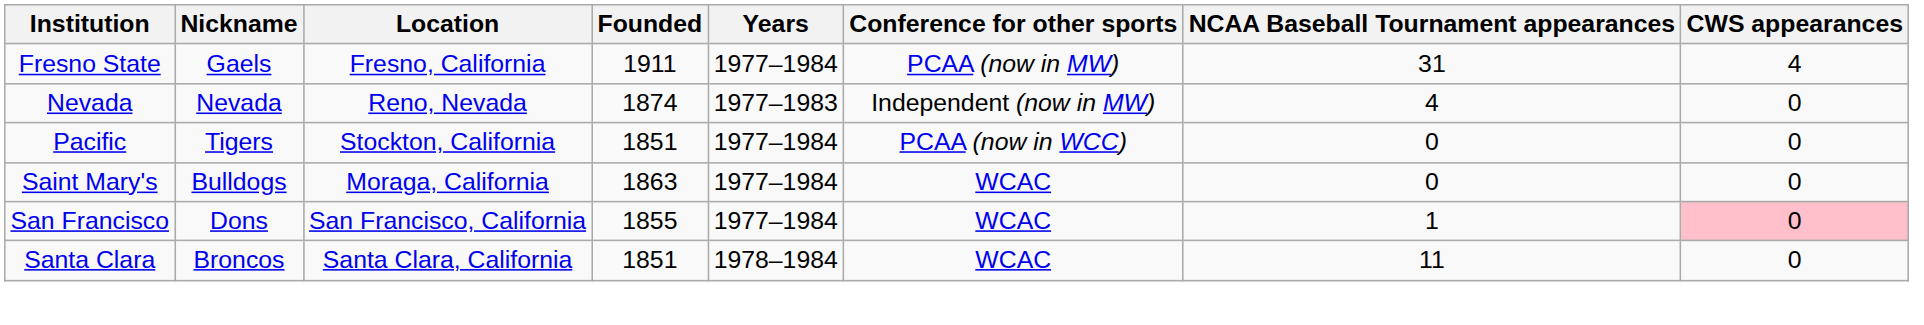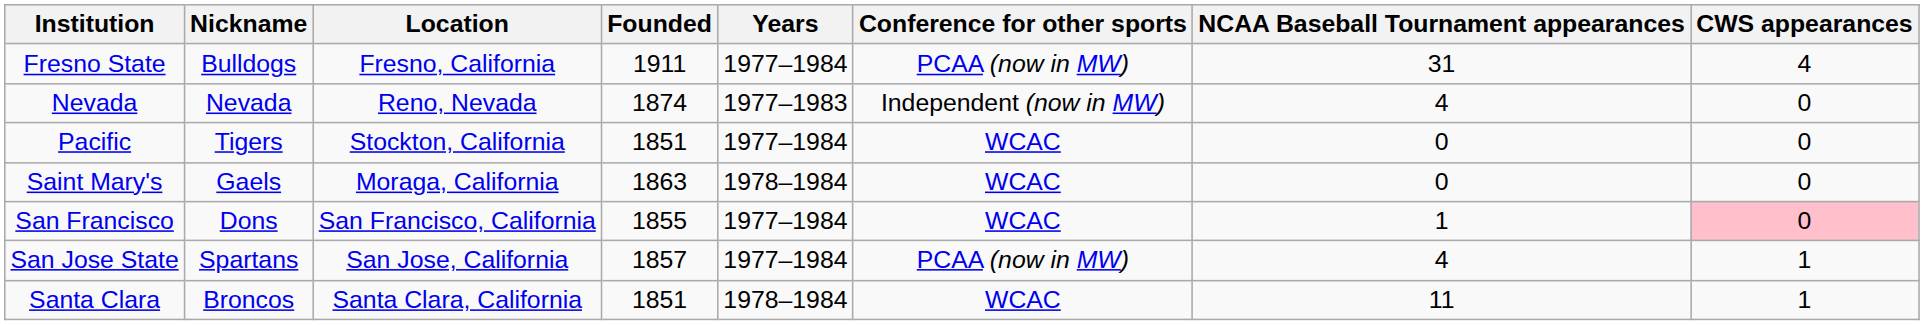Fresno State | Nickname: Gaels -> Bulldogs
Pacific | Conference for other sports: PCAA (now in WCC) -> WCAC
Saint Mary's | Nickname: Bulldogs -> Gaels
Saint Mary's | Years: 1977–1984 -> 1978–1984
+ row: San Jose State | Spartans | San Jose, California | 1857 | 1977–1984 | PCAA (now in MW) | 4 | 1
Santa Clara | CWS appearances: 0 -> 1
